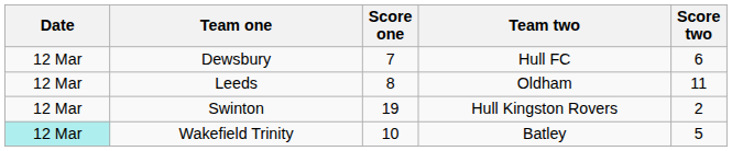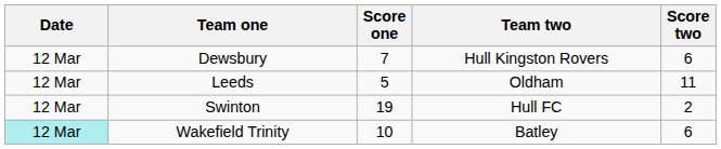Dewsbury | Team two: Hull FC -> Hull Kingston Rovers
Leeds | Score one: 8 -> 5
Swinton | Team two: Hull Kingston Rovers -> Hull FC
Wakefield Trinity | Score two: 5 -> 6
